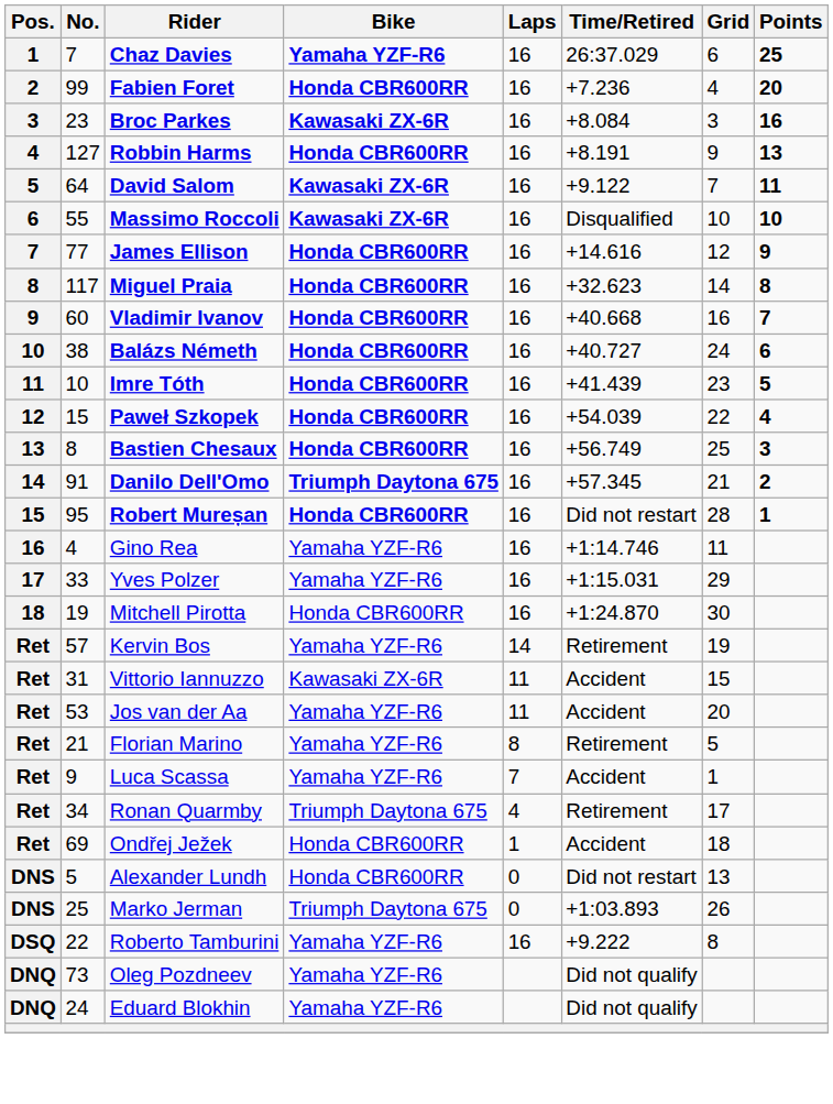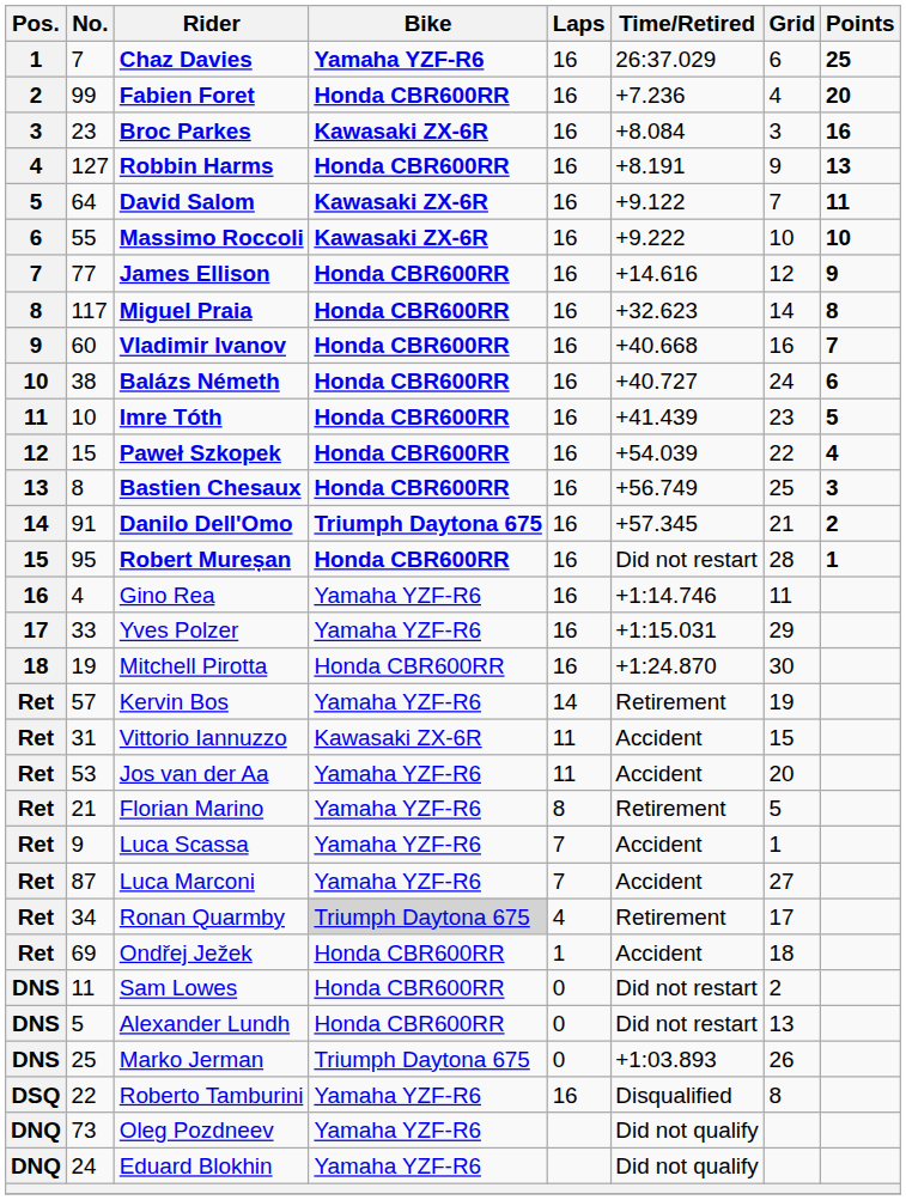Massimo Roccoli | Time/Retired: Disqualified -> +9.222
+ row: Ret | 87 | Luca Marconi | Yamaha YZF-R6 | 7 | Accident | 27
Ronan Quarmby | Bike: no background -> lightgrey background
+ row: DNS | 11 | Sam Lowes | Honda CBR600RR | 0 | Did not restart | 2
Roberto Tamburini | Time/Retired: +9.222 -> Disqualified
